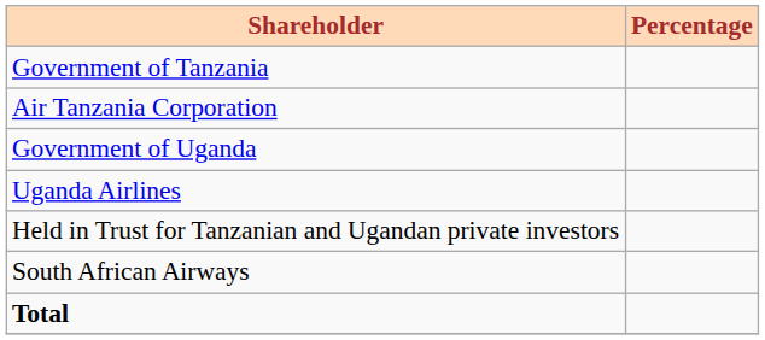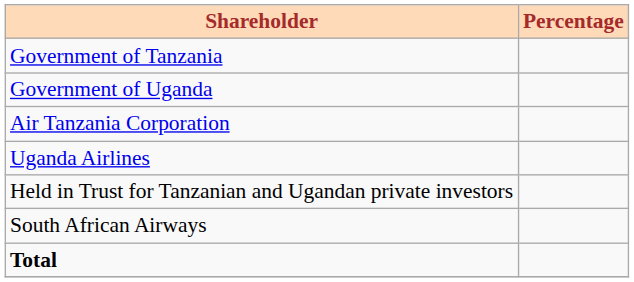rows swapped: Government of Uganda <-> Air Tanzania Corporation
